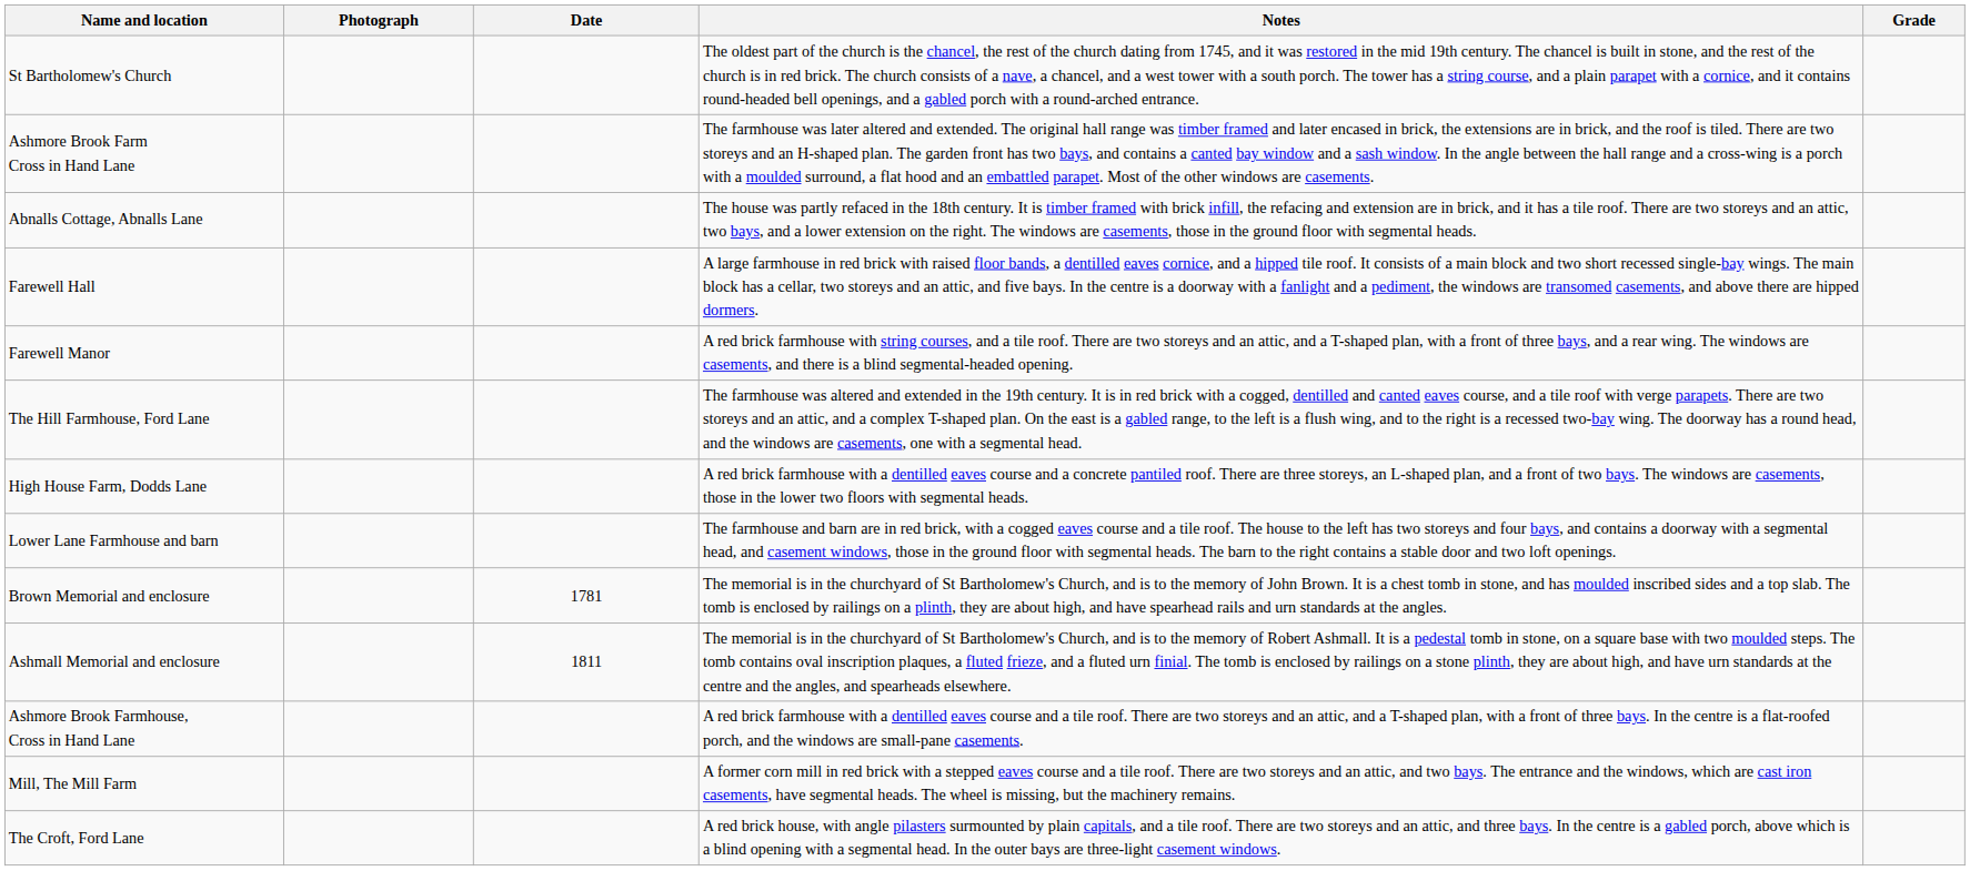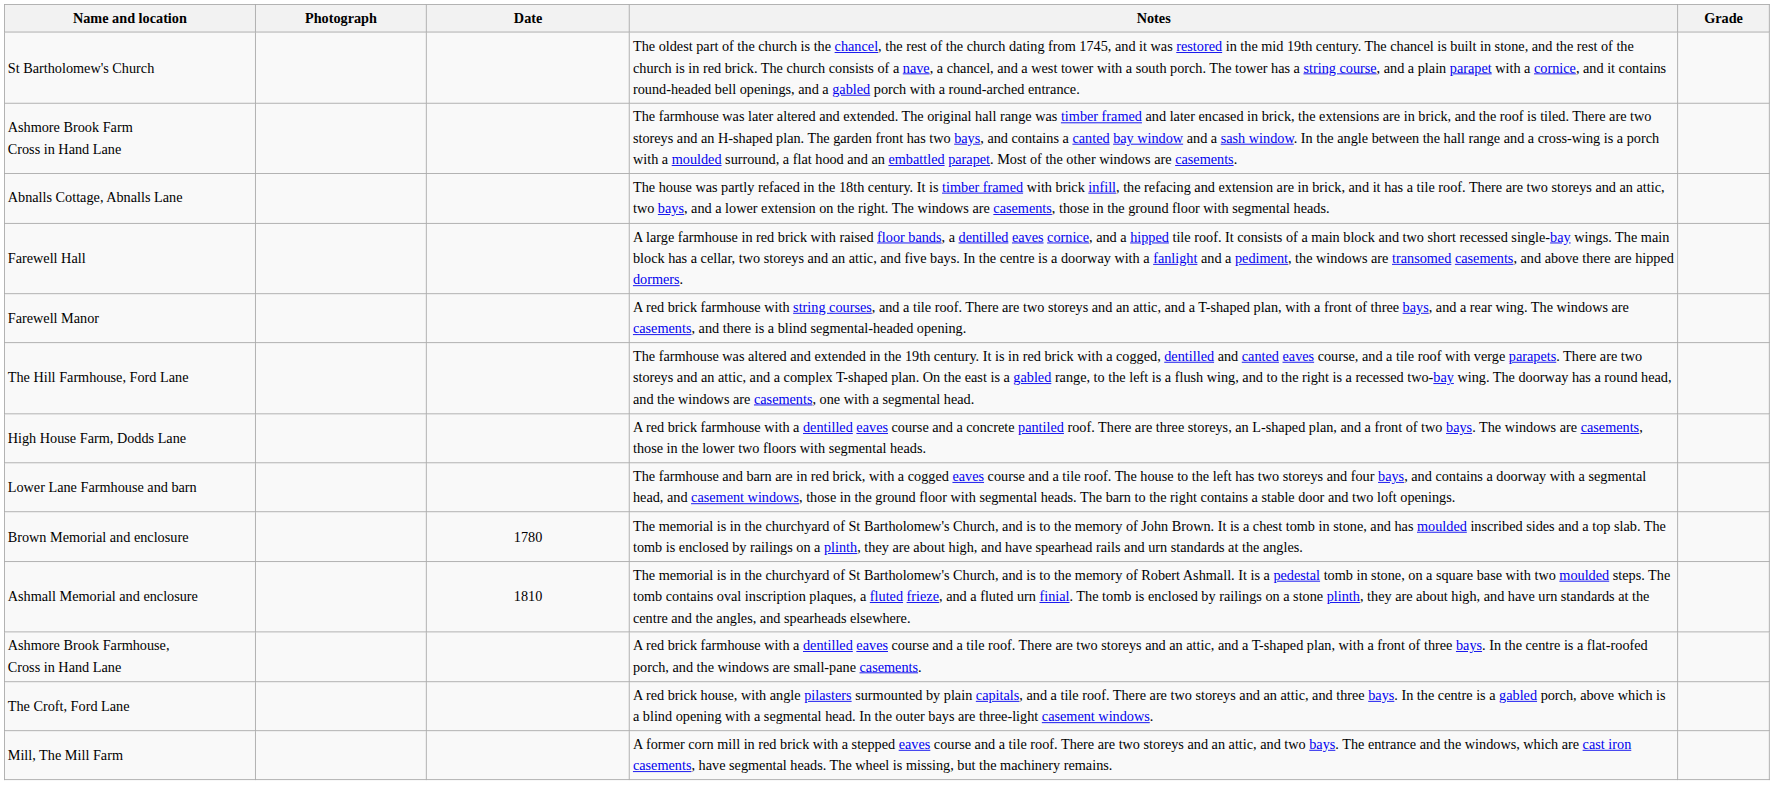Brown Memorial and enclosure | Date: 1781 -> 1780
Ashmall Memorial and enclosure | Date: 1811 -> 1810
rows swapped: Mill, The Mill Farm <-> The Croft, Ford Lane
